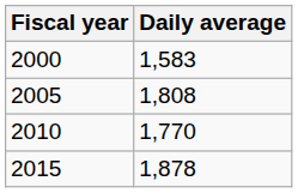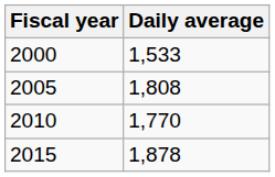2000 | Daily average: 1,583 -> 1,533
